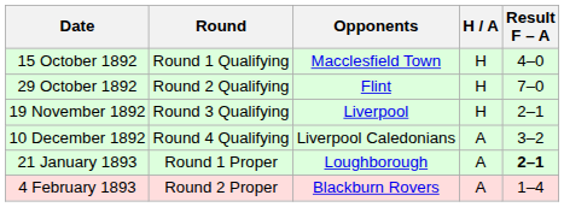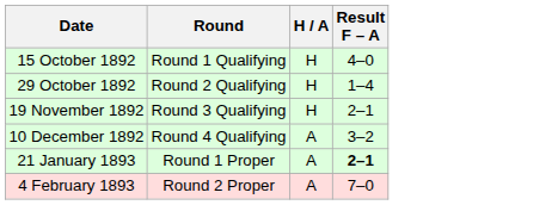- column: Opponents | Macclesfield Town | Flint | Liverpool | Liverpool Caledonians | Loughborough | Blackburn Rovers
29 October 1892 | Result F – A: 7–0 -> 1–4
4 February 1893 | Result F – A: 1–4 -> 7–0
